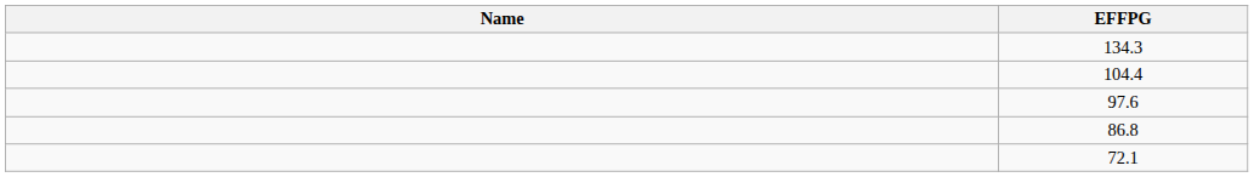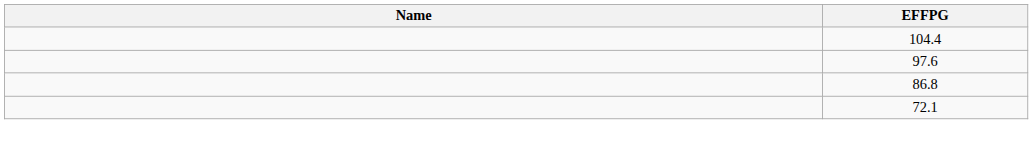- row: 134.3
